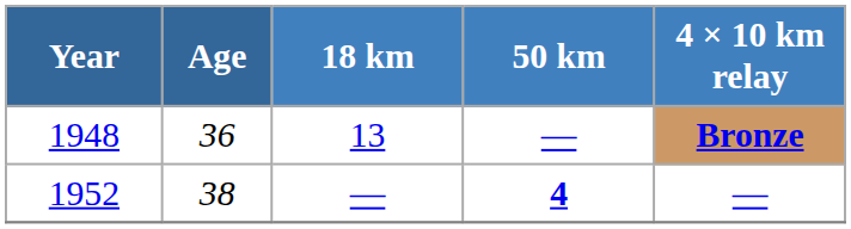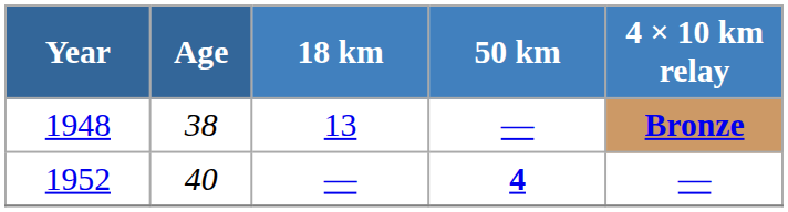1948 | Age: 36 -> 38
1952 | Age: 38 -> 40
